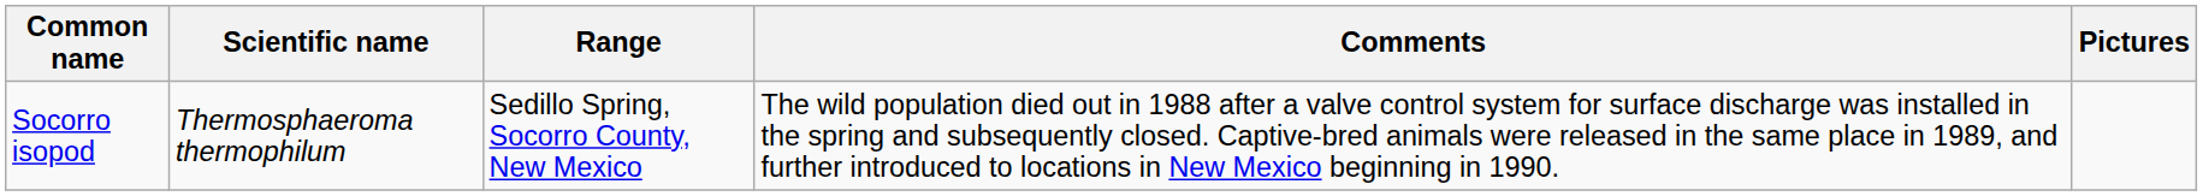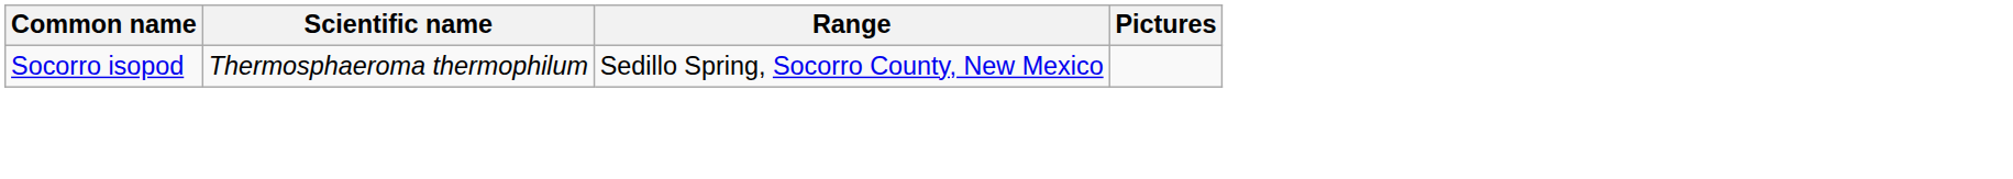- column: Comments | The wild population died out in 1988 after a valve control system for surface discharge was installed in the spring and subsequently closed. Captive-bred animals were released in the same place in 1989, and further introduced to locations in New Mexico beginning in 1990.
